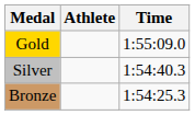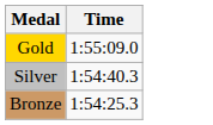- column: Athlete
